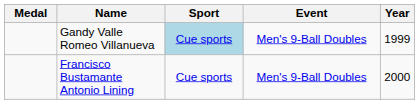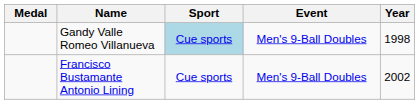Gandy Valle Romeo Villanueva | Year: 1999 -> 1998
Francisco Bustamante Antonio Lining | Year: 2000 -> 2002
